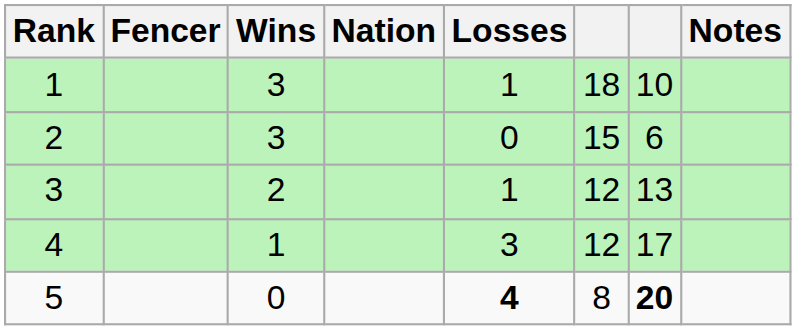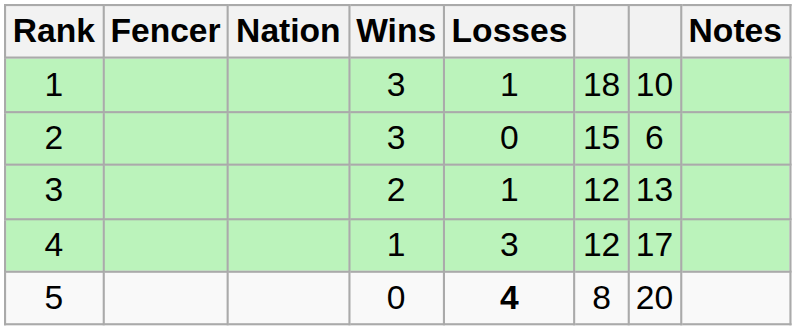columns swapped: Nation <-> Wins
5 | column 7: bold -> normal
